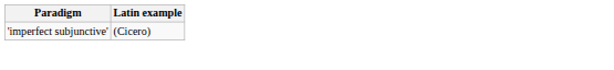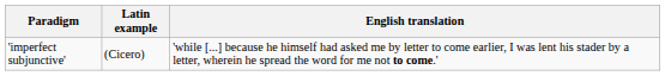+ column: English translation | 'while [...] because he himself had asked me by letter to come earlier, I was lent his stader by a letter, wherein he spread the word for me not to come.'
